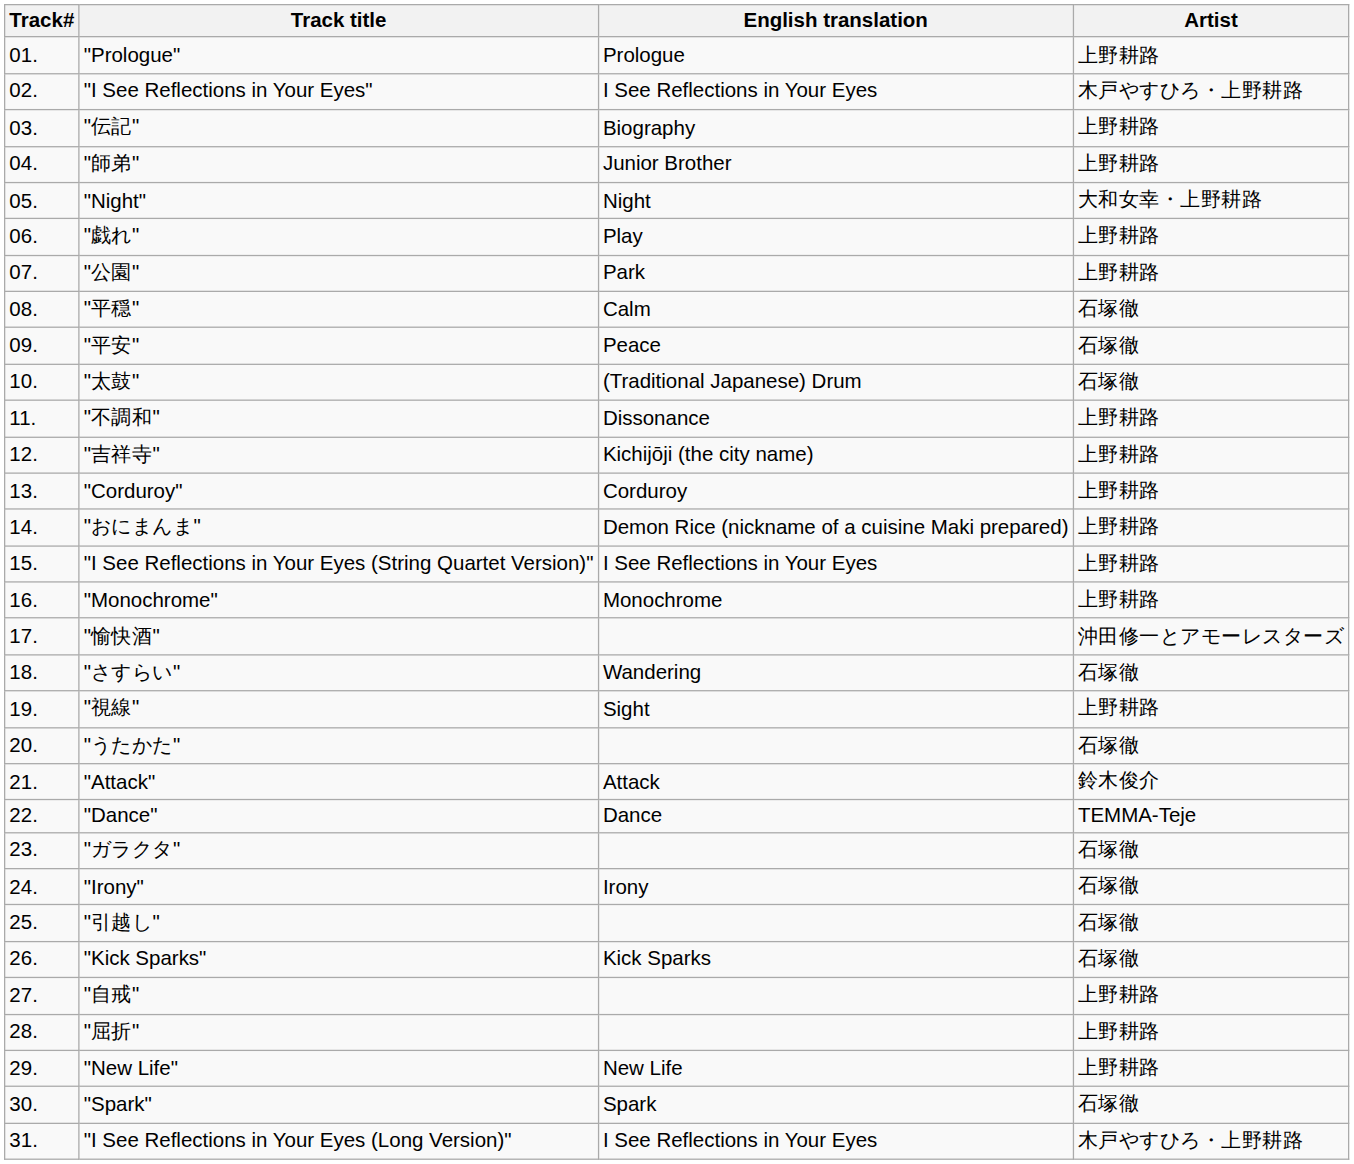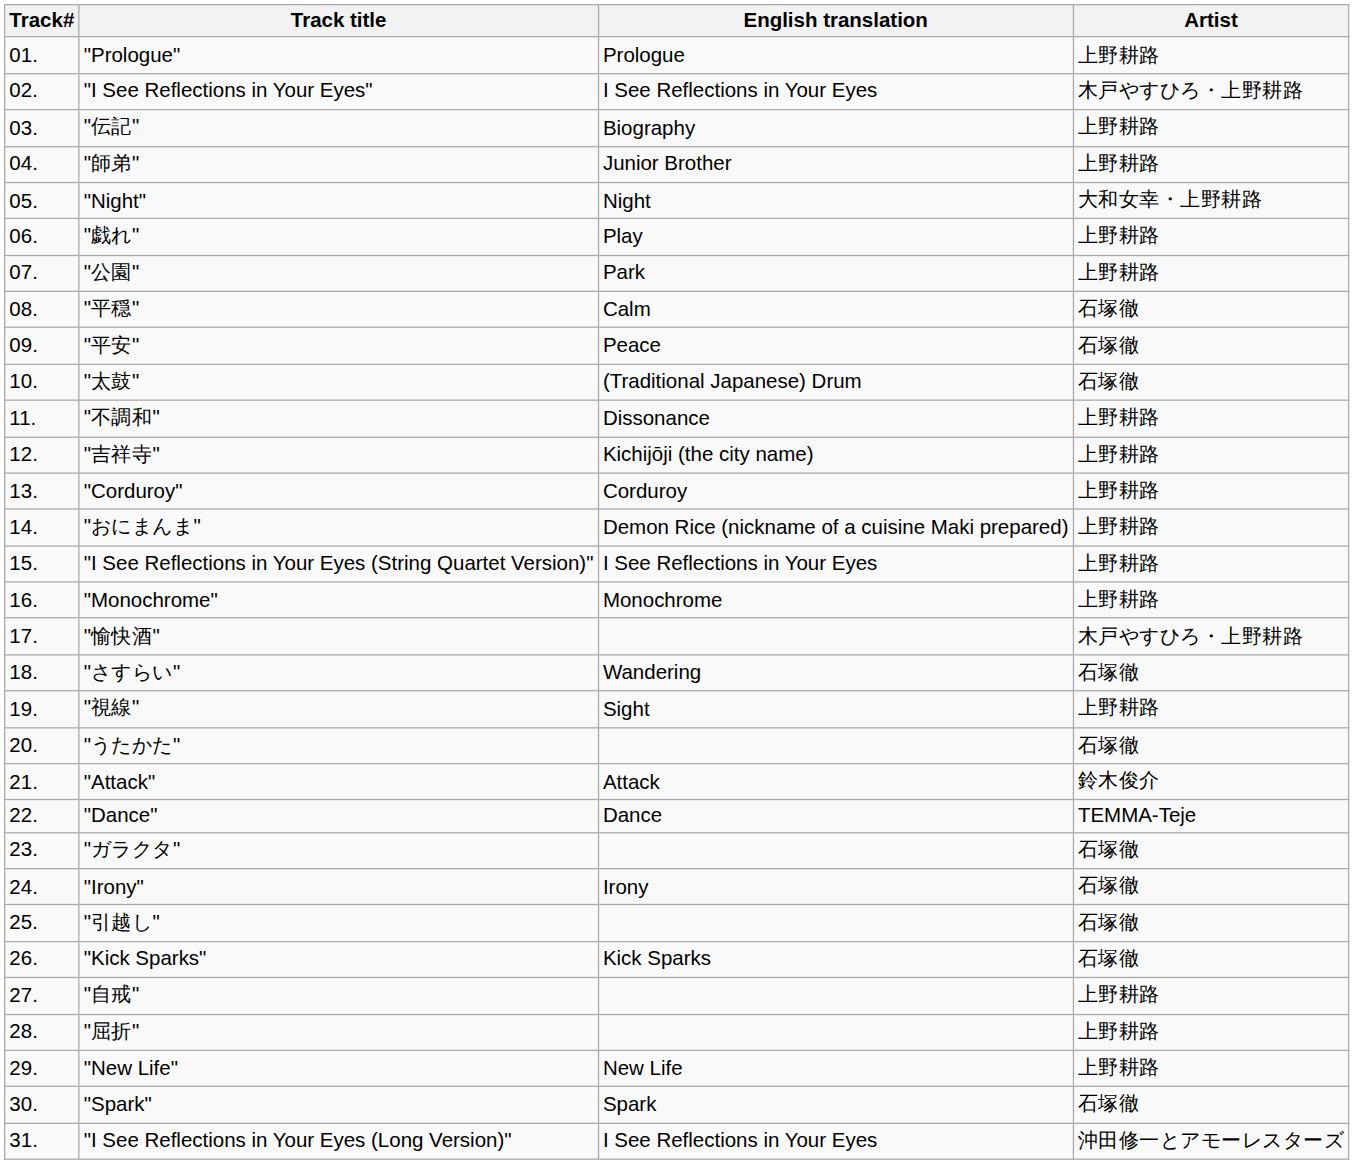"愉快酒" | Artist: 沖田修一とアモーレスターズ -> 木戸やすひろ・上野耕路
"I See Reflections in Your Eyes (Long Version)" | Artist: 木戸やすひろ・上野耕路 -> 沖田修一とアモーレスターズ
